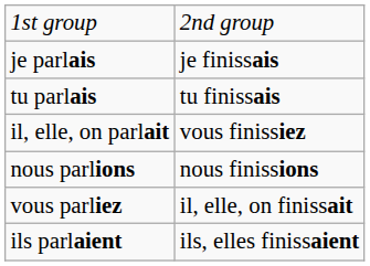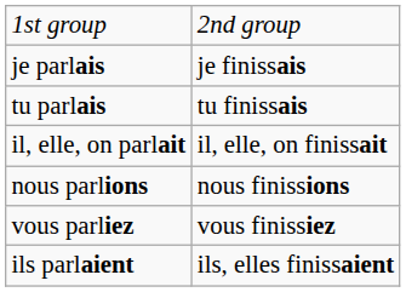il, elle, on parlait | column 2: vous finissiez -> il, elle, on finissait
vous parliez | column 2: il, elle, on finissait -> vous finissiez
